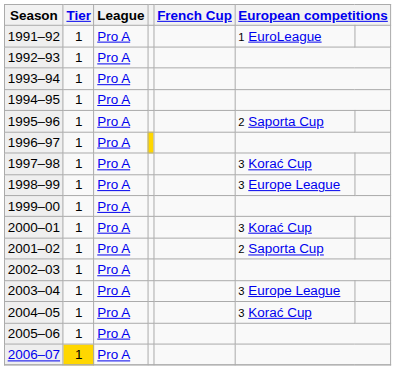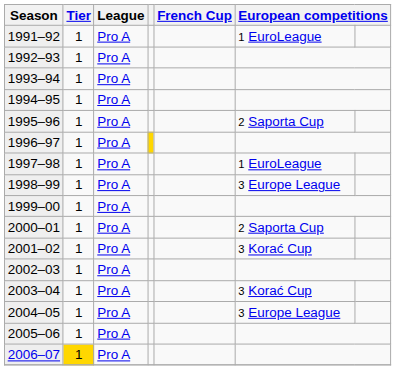1997–98 | column 6: 3 Korać Cup -> 1 EuroLeague
2000–01 | column 6: 3 Korać Cup -> 2 Saporta Cup
2001–02 | column 6: 2 Saporta Cup -> 3 Korać Cup
2003–04 | column 6: 3 Europe League -> 3 Korać Cup
2004–05 | column 6: 3 Korać Cup -> 3 Europe League
